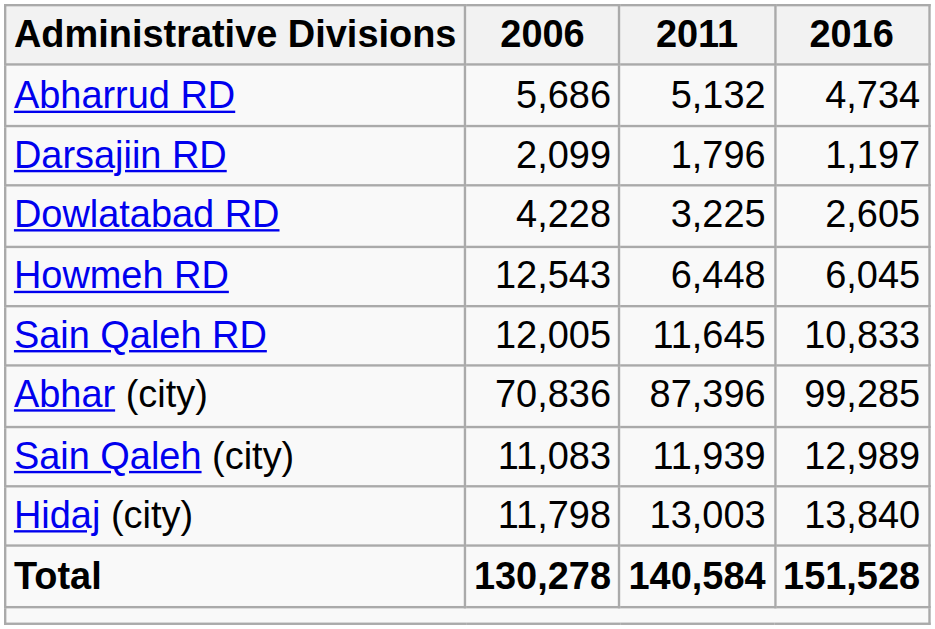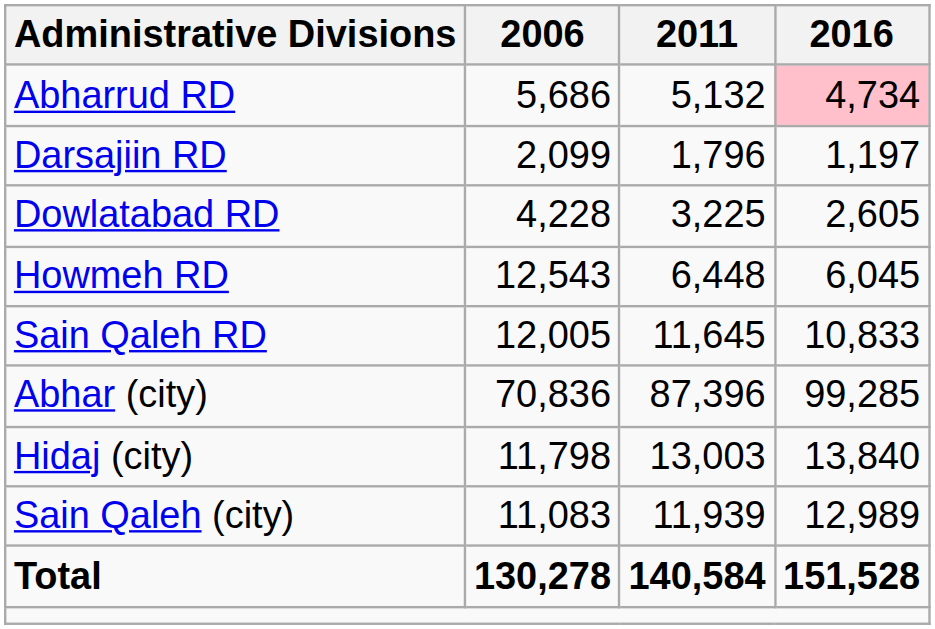Abharrud RD | 2016: no background -> pink background
rows swapped: Hidaj (city) <-> Sain Qaleh (city)
